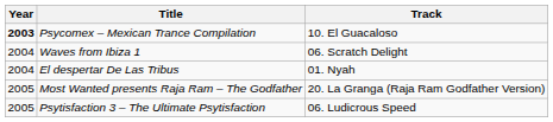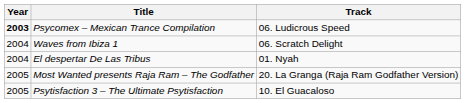Psycomex – Mexican Trance Compilation | Track: 10. El Guacaloso -> 06. Ludicrous Speed
Psytisfaction 3 – The Ultimate Psytisfaction | Track: 06. Ludicrous Speed -> 10. El Guacaloso
